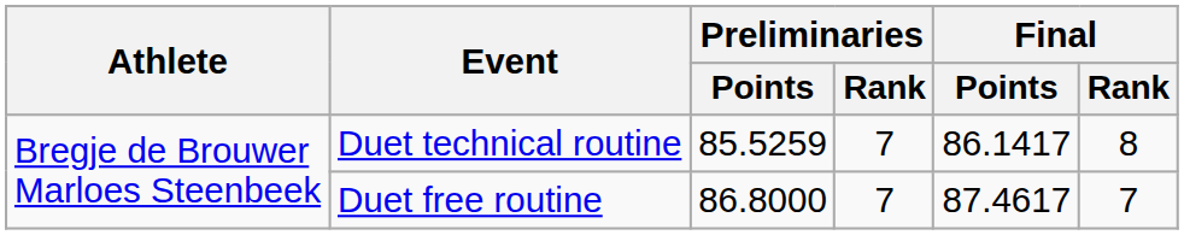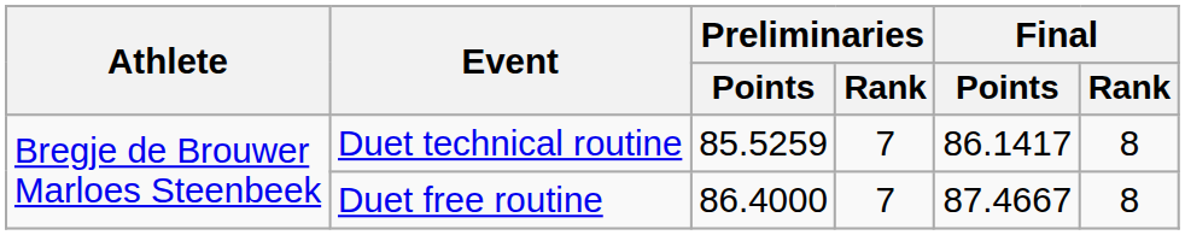Duet free routine | Preliminaries / Points: 86.8000 -> 86.4000
Duet free routine | Final / Points: 87.4617 -> 87.4667
Duet free routine | Final / Rank: 7 -> 8
